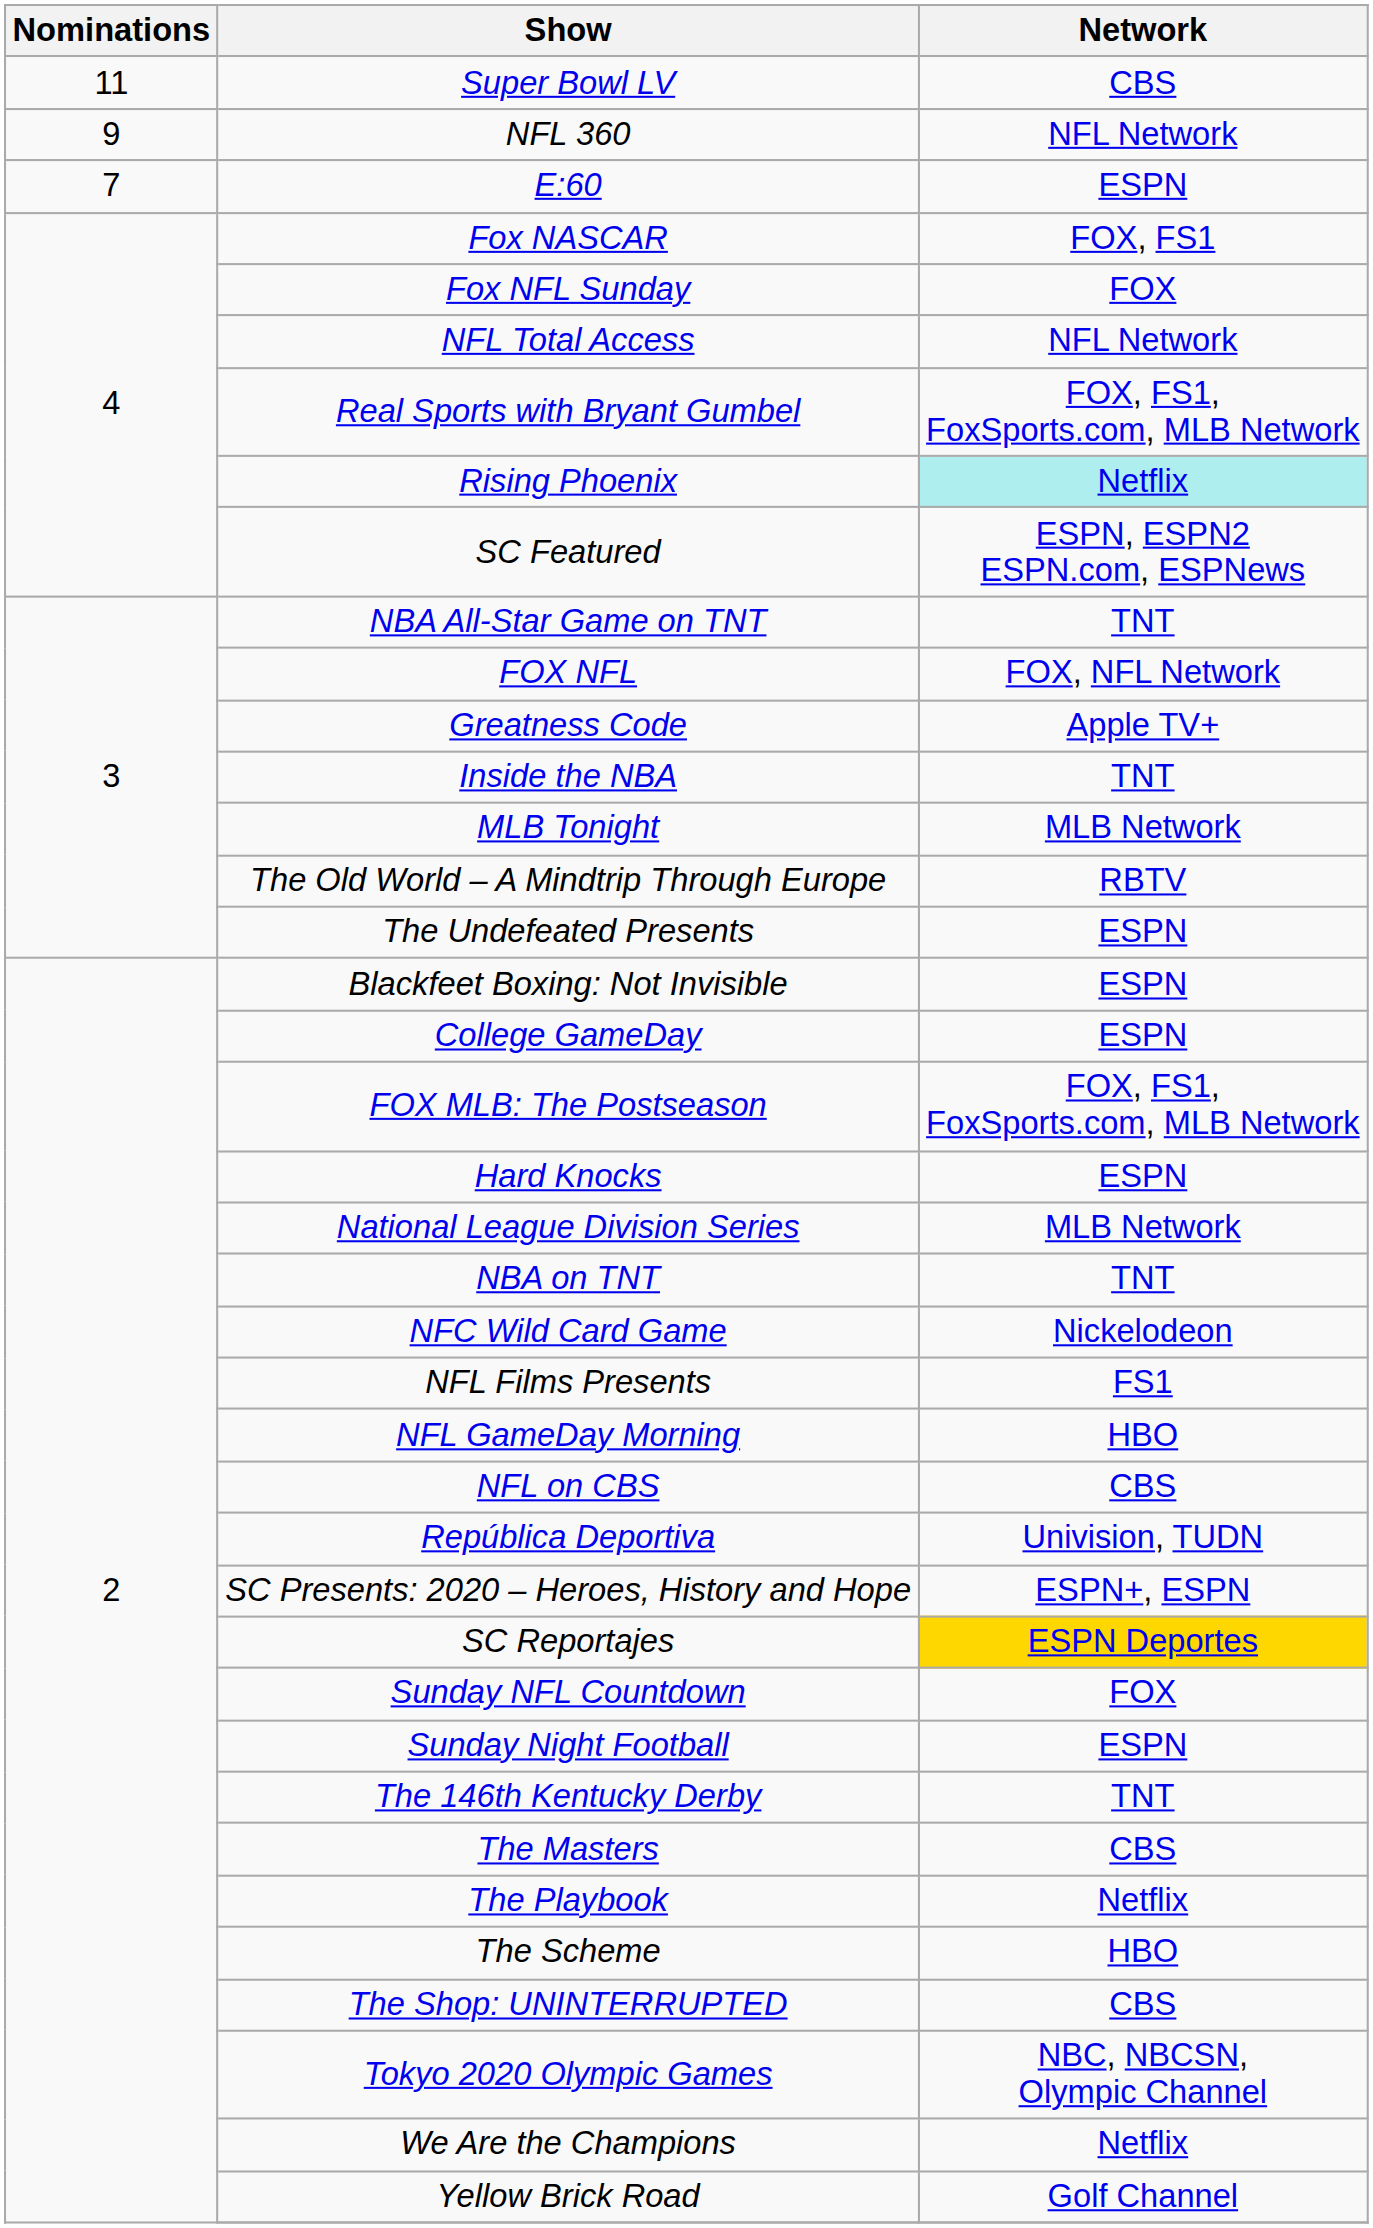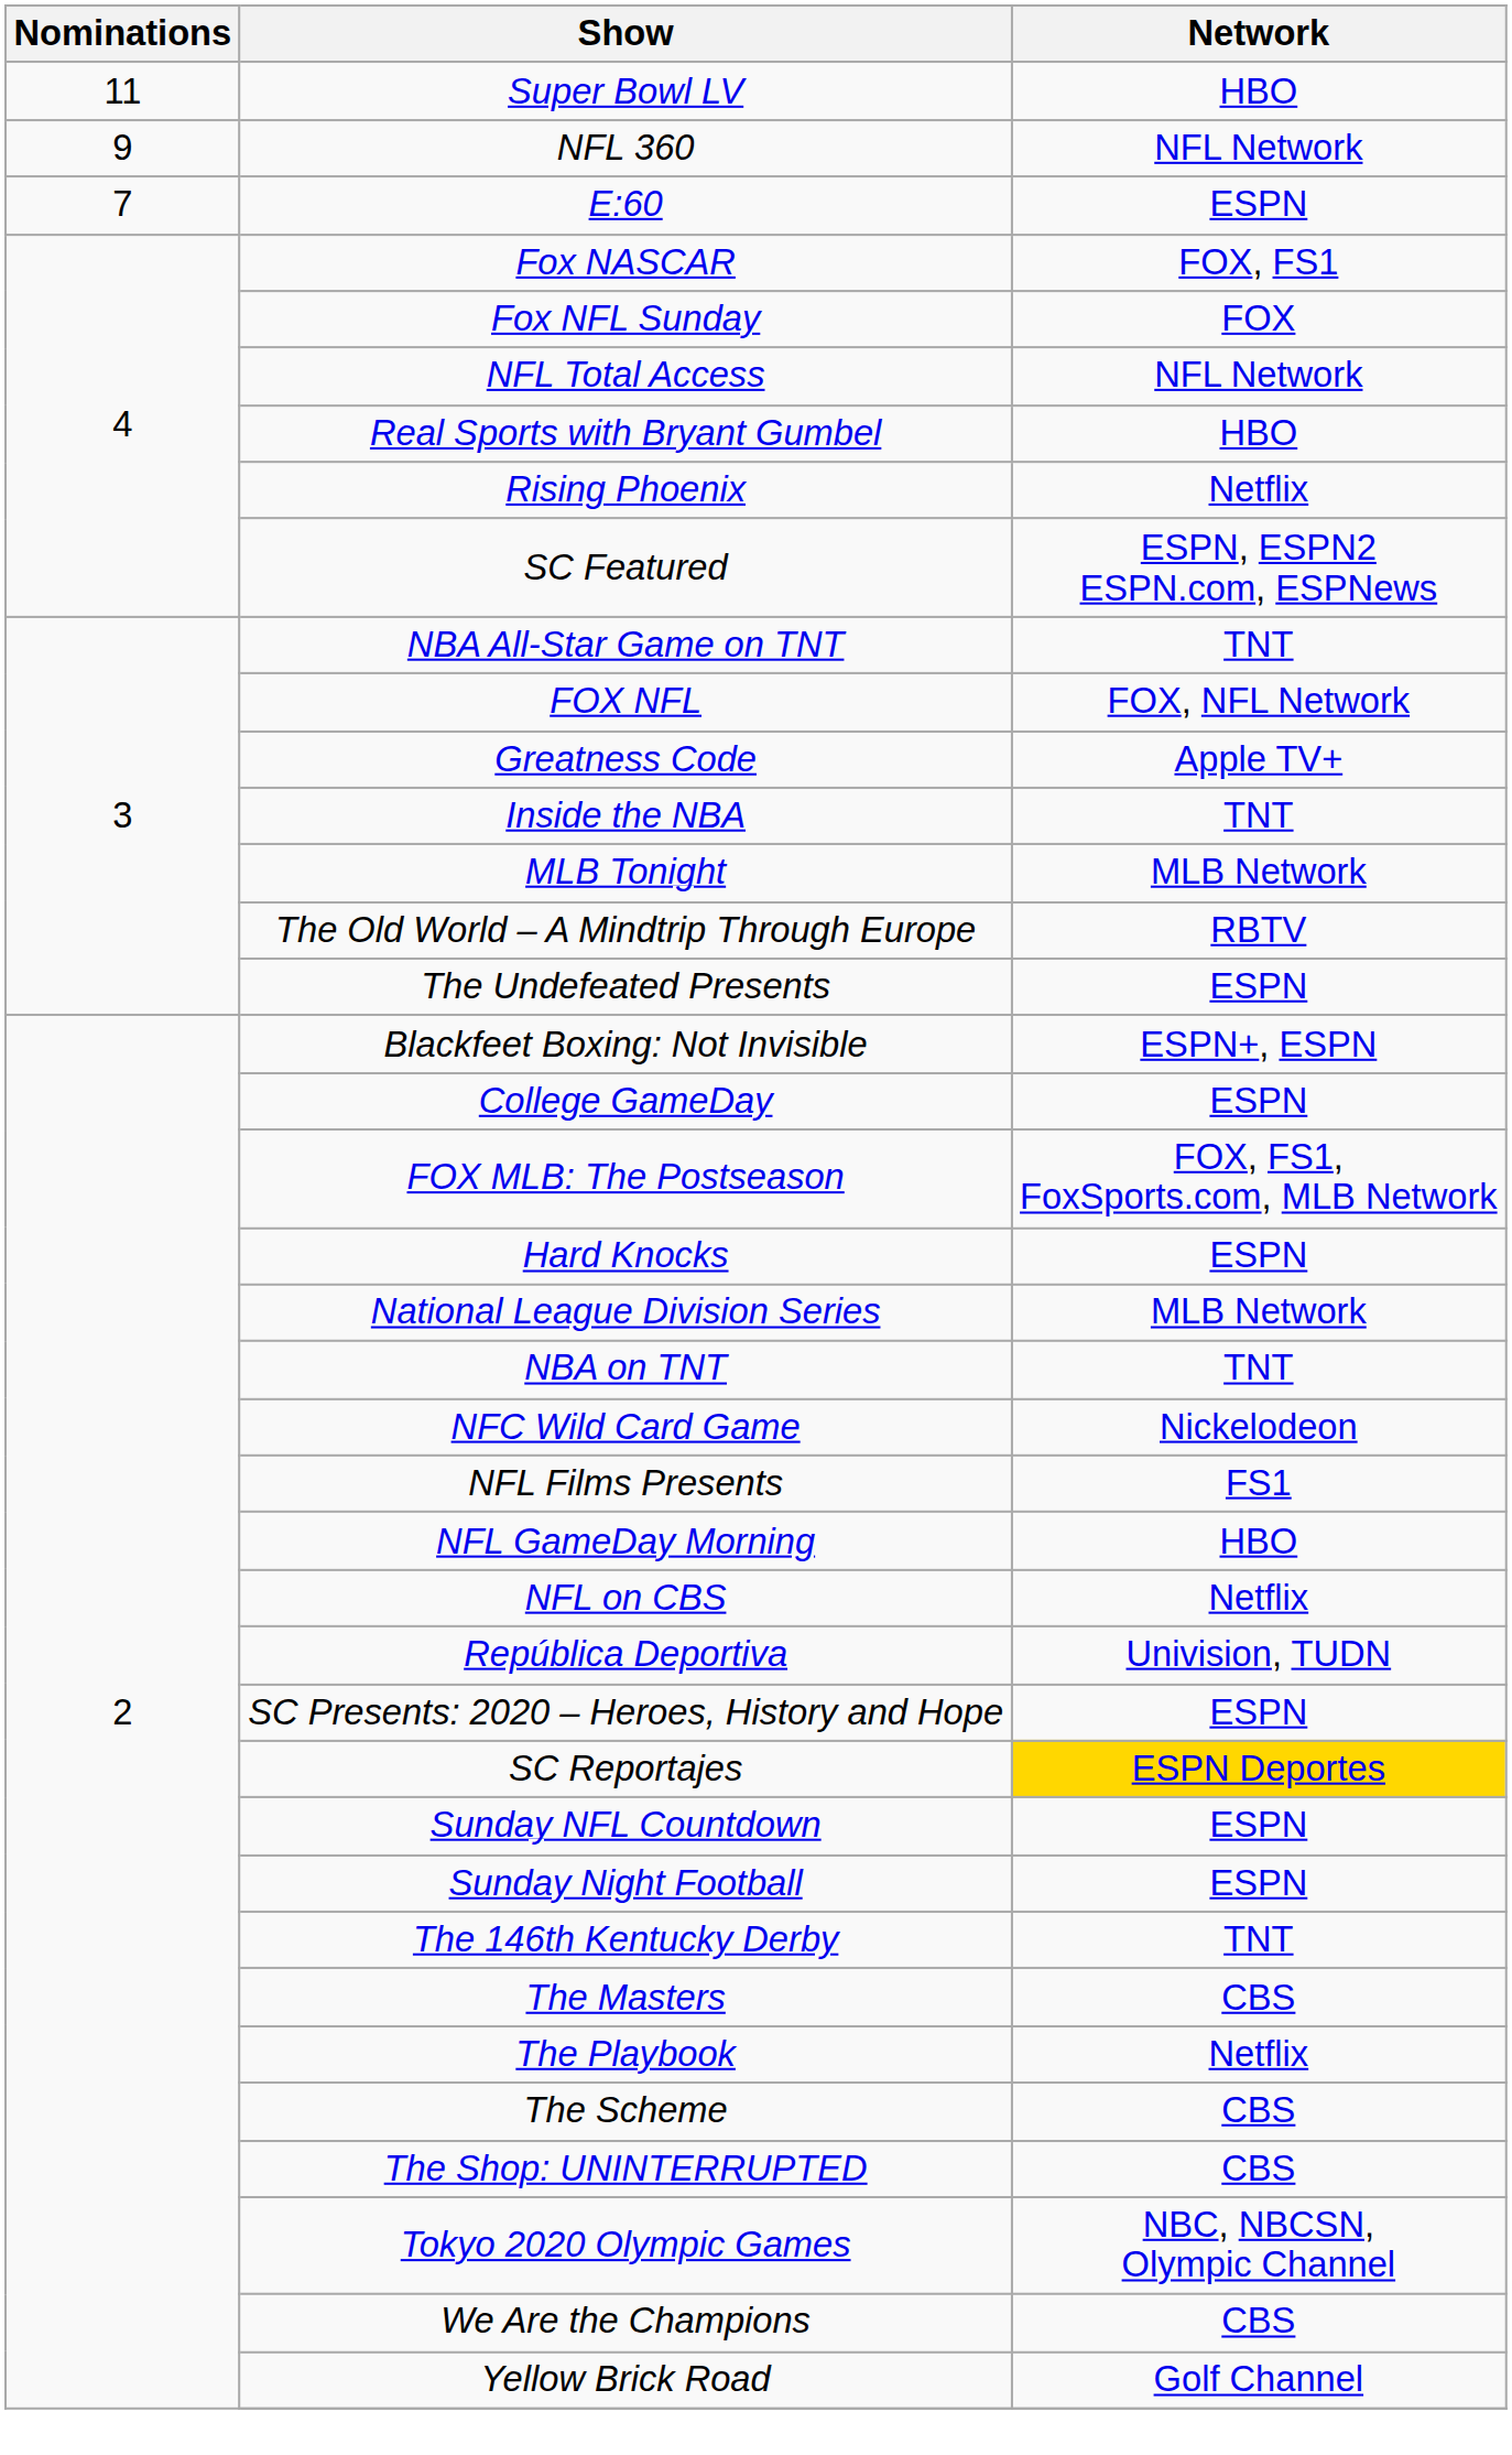Super Bowl LV | Network: CBS -> HBO
Real Sports with Bryant Gumbel | Network: FOX, FS1, FoxSports.com, MLB Network -> HBO
Rising Phoenix | Network: paleturquoise background -> no background
Blackfeet Boxing: Not Invisible | Network: ESPN -> ESPN+, ESPN
NFL on CBS | Network: CBS -> Netflix
SC Presents: 2020 – Heroes, History and Hope | Network: ESPN+, ESPN -> ESPN
Sunday NFL Countdown | Network: FOX -> ESPN
The Scheme | Network: HBO -> CBS
We Are the Champions | Network: Netflix -> CBS
